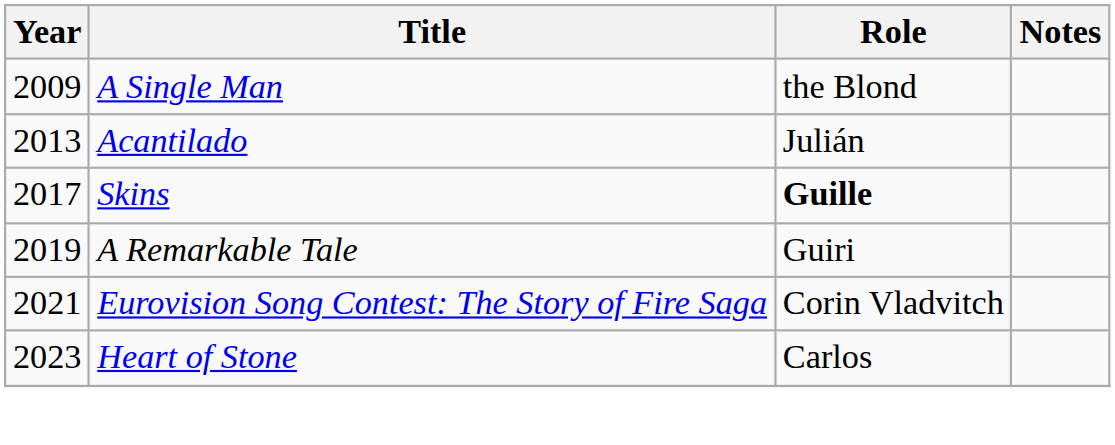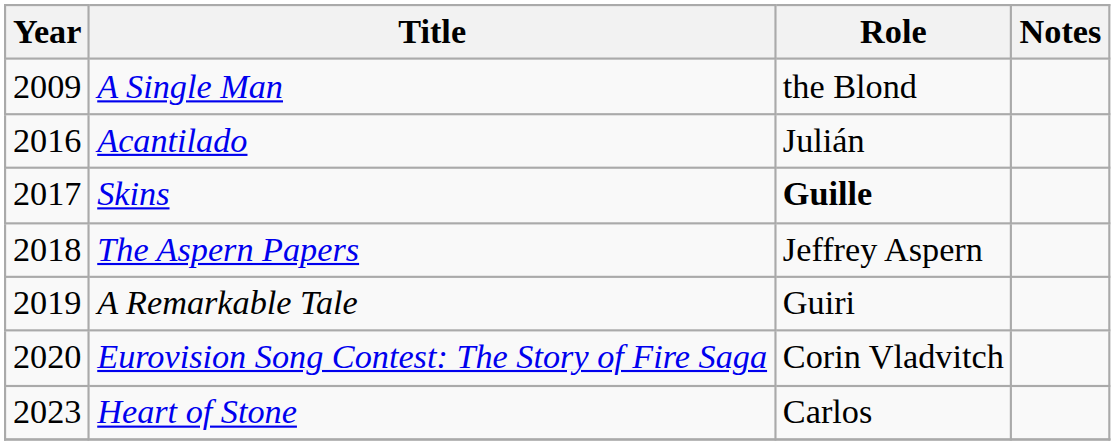Acantilado | Year: 2013 -> 2016
+ row: 2018 | The Aspern Papers | Jeffrey Aspern
Eurovision Song Contest: The Story of Fire Saga | Year: 2021 -> 2020
